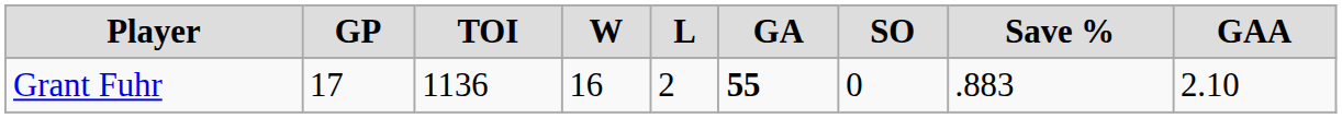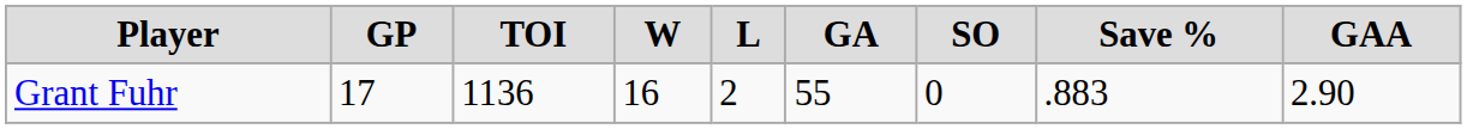Grant Fuhr | GA: bold -> normal
Grant Fuhr | GAA: 2.10 -> 2.90
